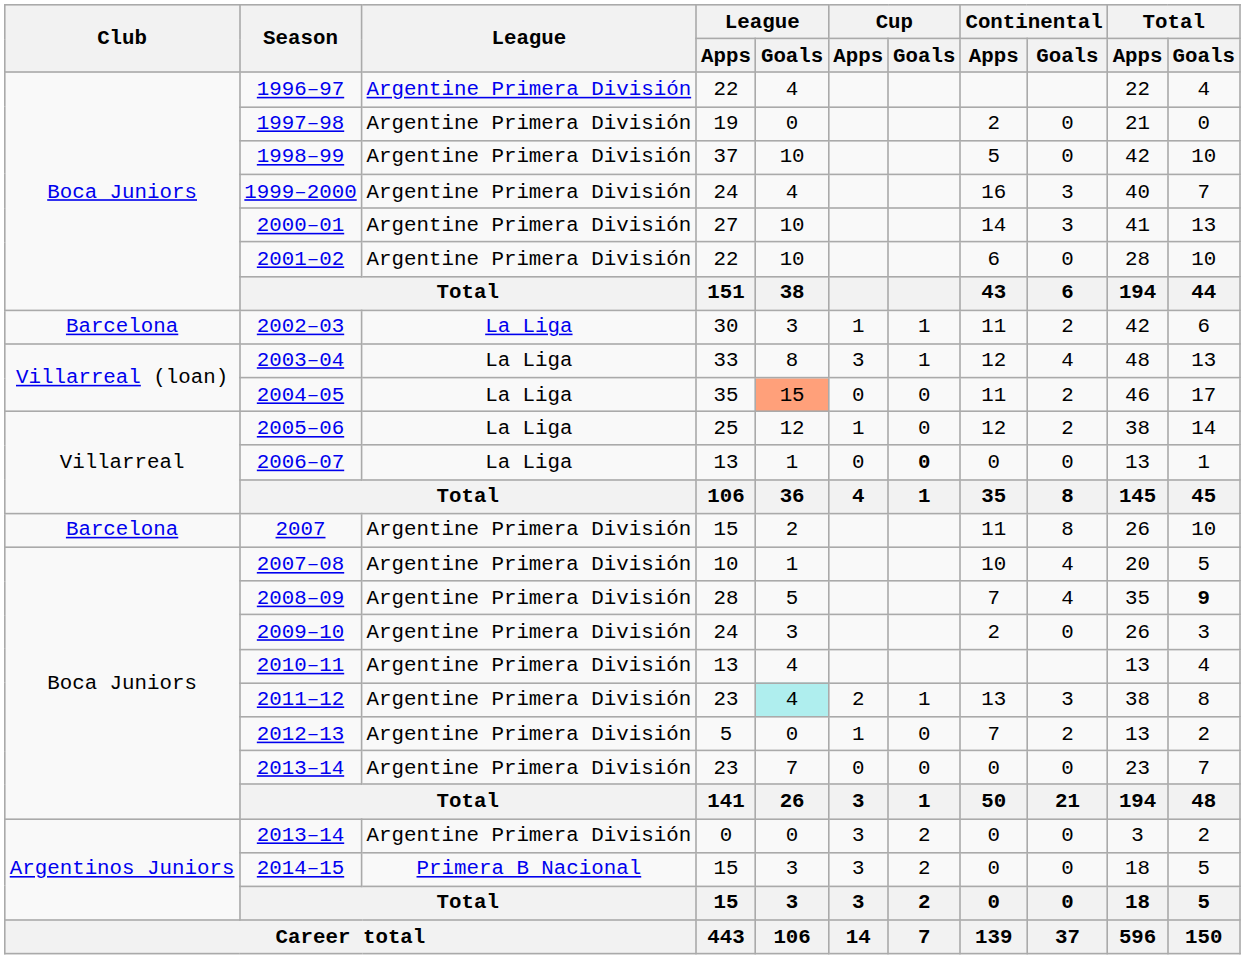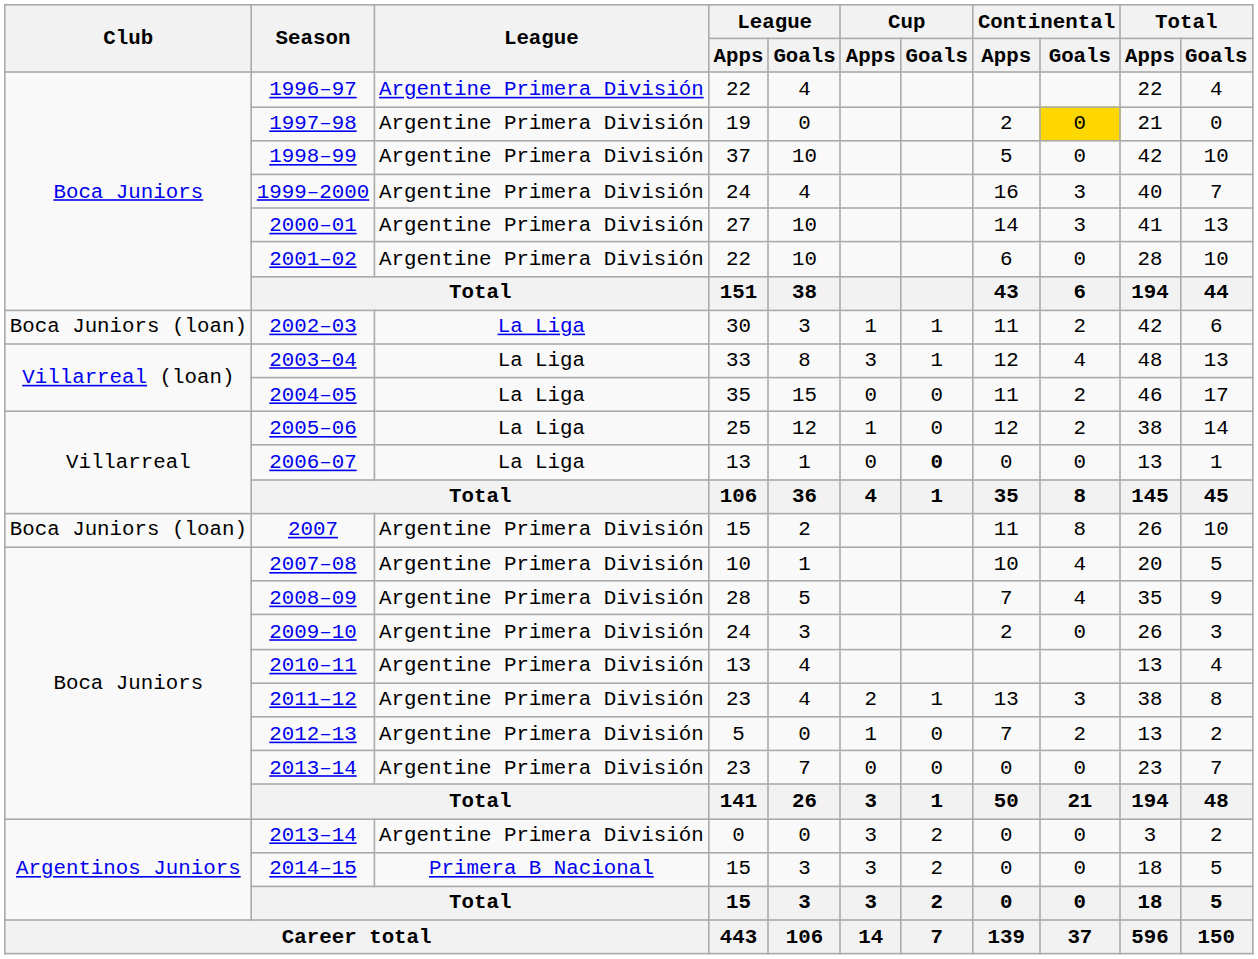1997–98 | Continental / Goals: no background -> gold background
2002–03 | Club: Barcelona -> Boca Juniors (loan)
2004–05 | League / Goals: lightsalmon background -> no background
2007 | Club: Barcelona -> Boca Juniors (loan)
2008–09 | Total / Goals: bold -> normal
2011–12 | League / Goals: paleturquoise background -> no background
